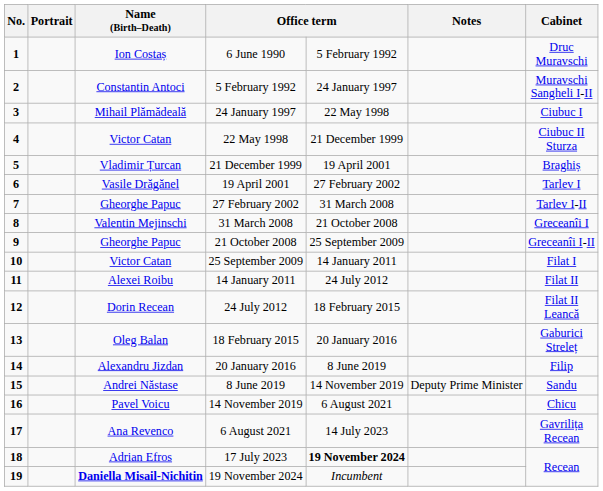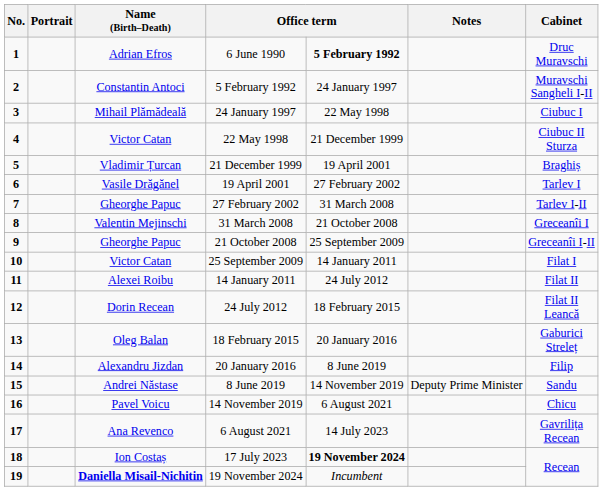6 June 1990 | Name (Birth–Death): Ion Costaș -> Adrian Efros
6 June 1990 | column 5: normal -> bold
17 July 2023 | Name (Birth–Death): Adrian Efros -> Ion Costaș
